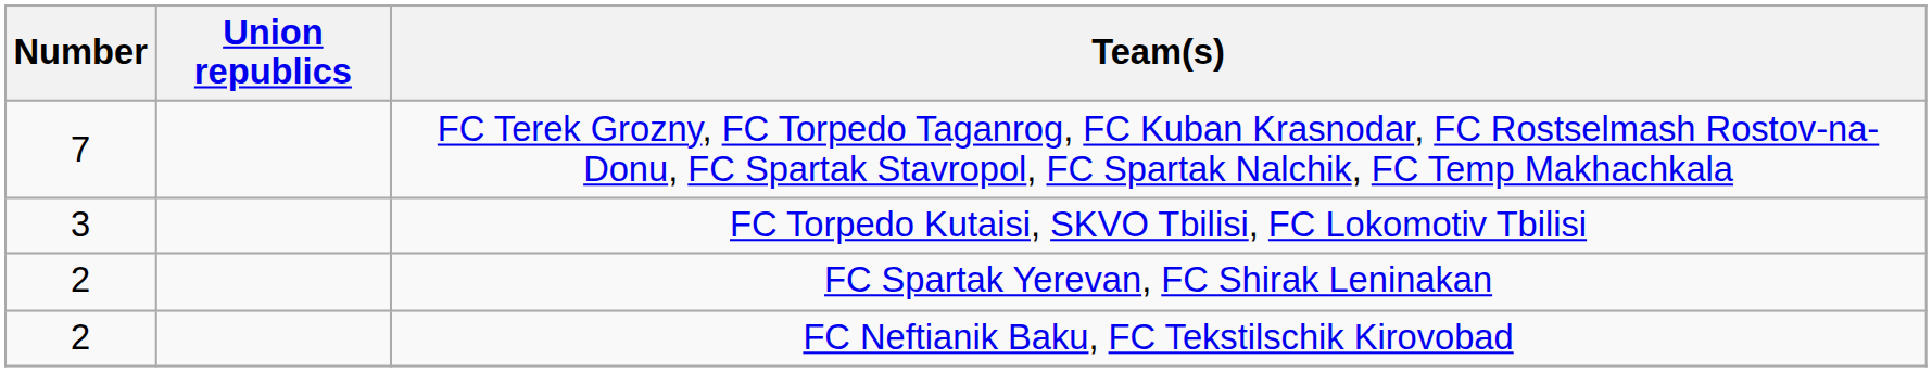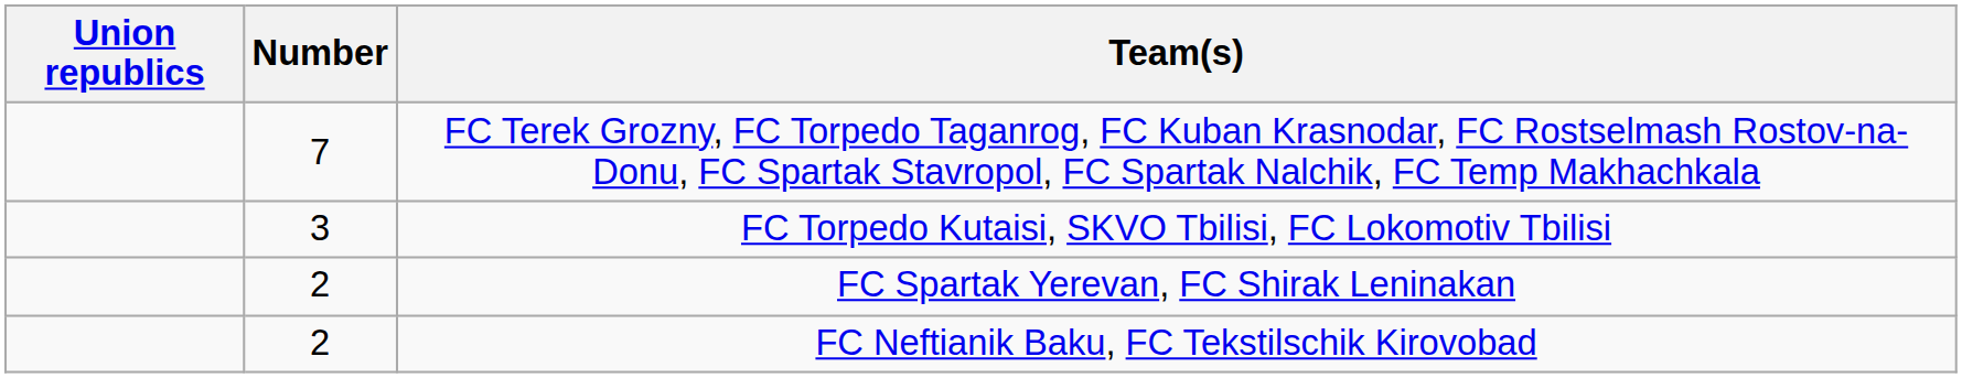columns swapped: Number <-> Union republics
